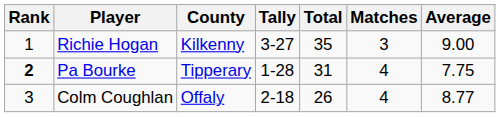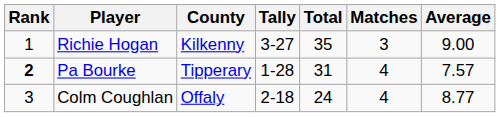Pa Bourke | Average: 7.75 -> 7.57
Colm Coughlan | Total: 26 -> 24
